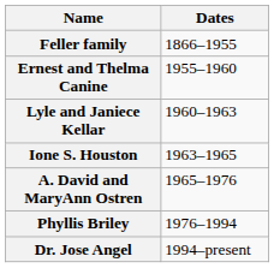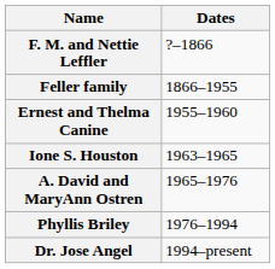+ row: F. M. and Nettie Leffler | ?–1866
- row: Lyle and Janiece Kellar | 1960–1963
